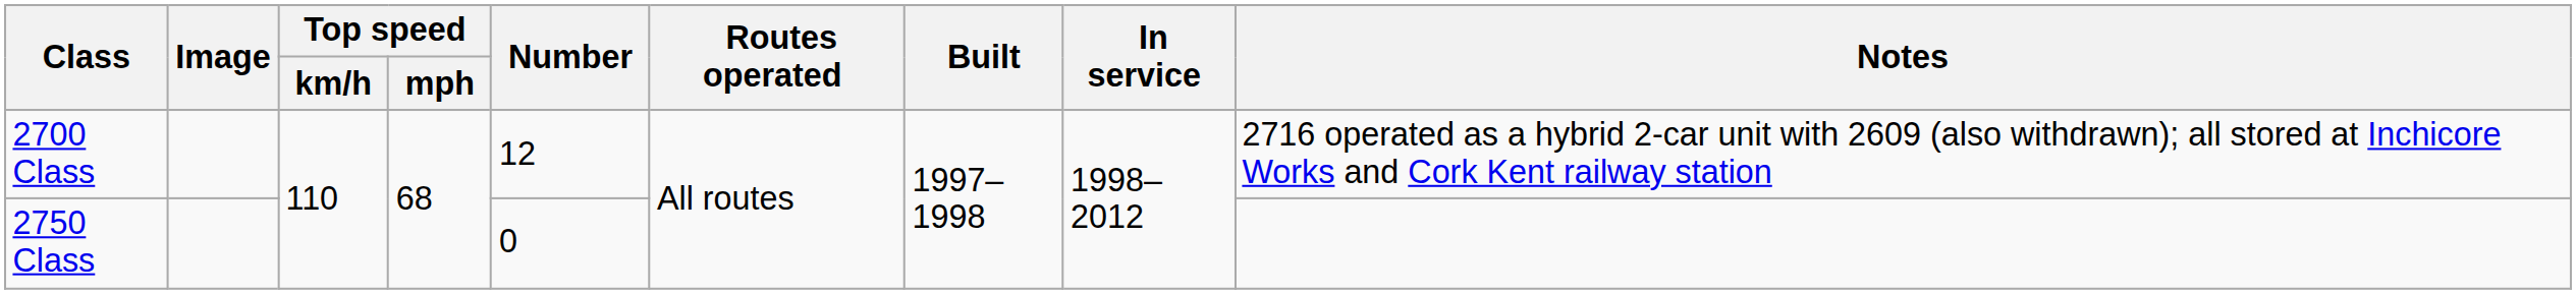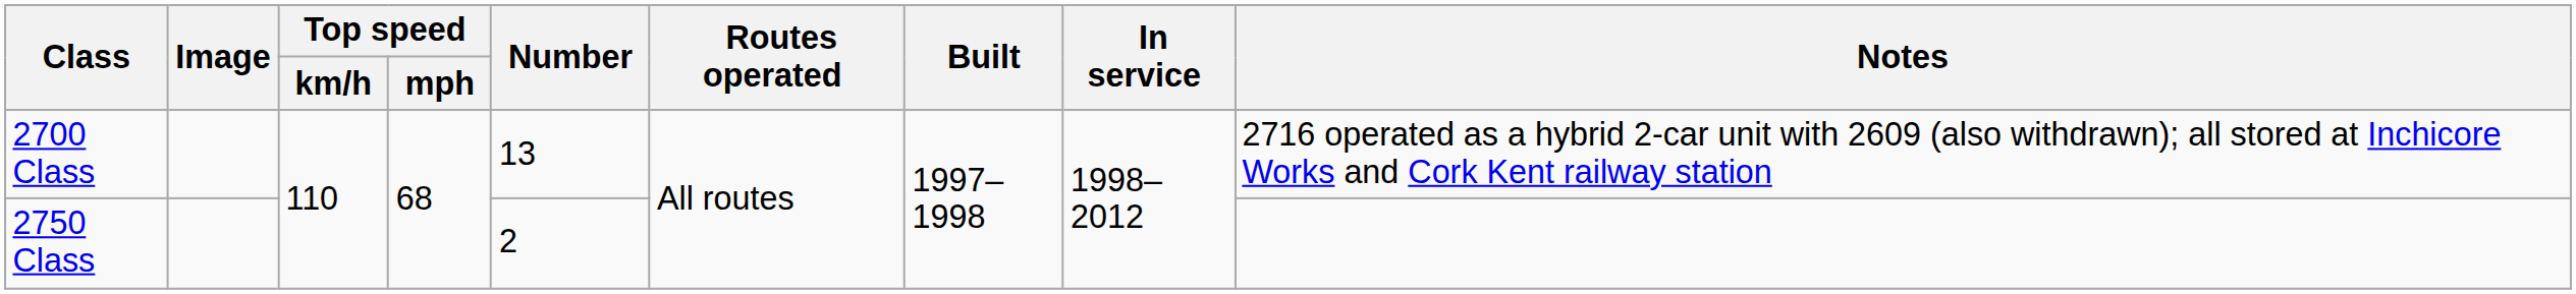2700 Class | Number: 12 -> 13
2750 Class | Number: 0 -> 2
